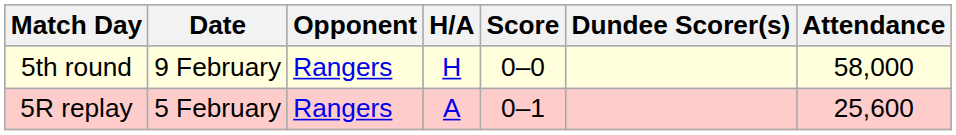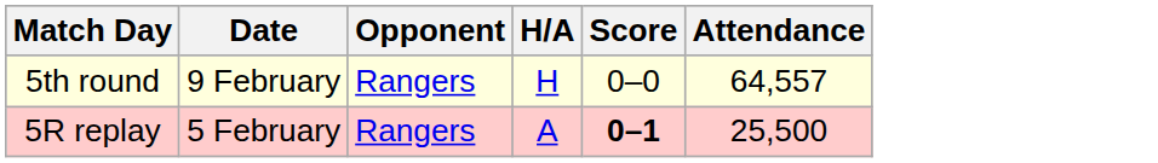- column: Dundee Scorer(s)
5th round | Attendance: 58,000 -> 64,557
5R replay | Score: normal -> bold
5R replay | Attendance: 25,600 -> 25,500
